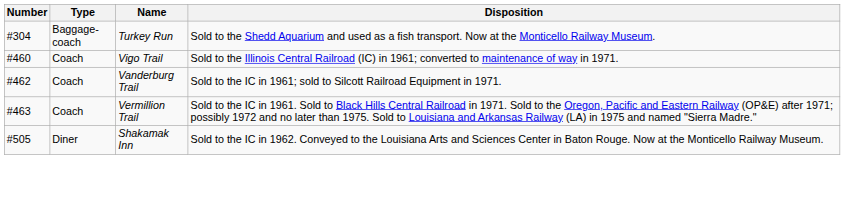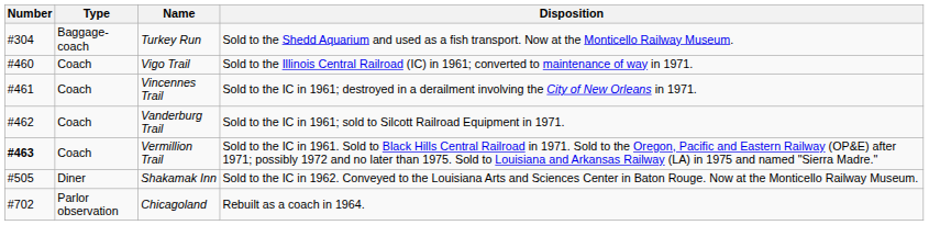+ row: #461 | Coach | Vincennes Trail | Sold to the IC in 1961; destroyed in a derailment involving the City of New Orleans in 1971.
Vermillion Trail | Number: normal -> bold
+ row: #702 | Parlor observation | Chicagoland | Rebuilt as a coach in 1964.
